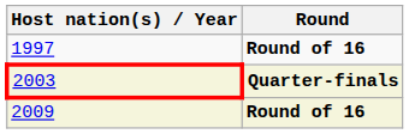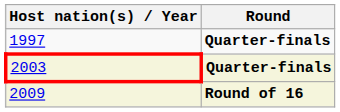1997 | Round: Round of 16 -> Quarter-finals
